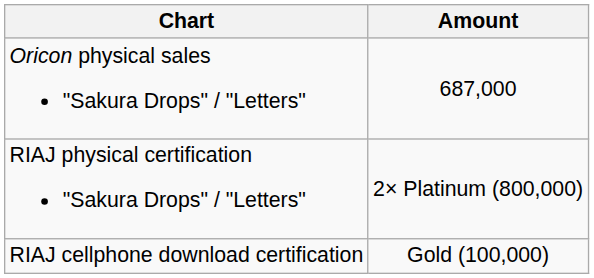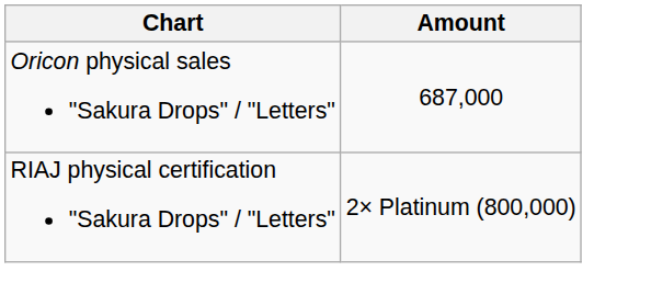- row: RIAJ cellphone download certification | Gold (100,000)
